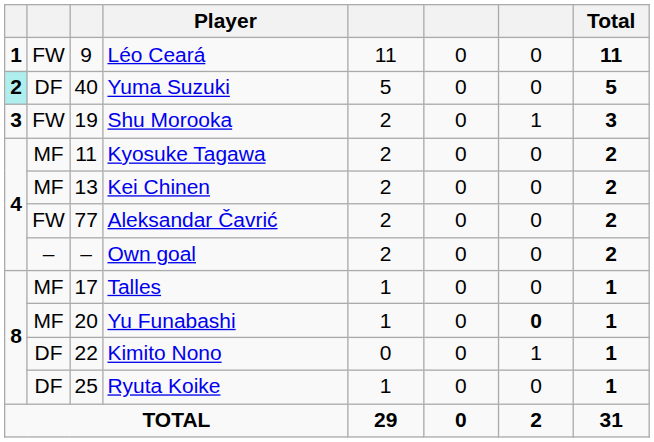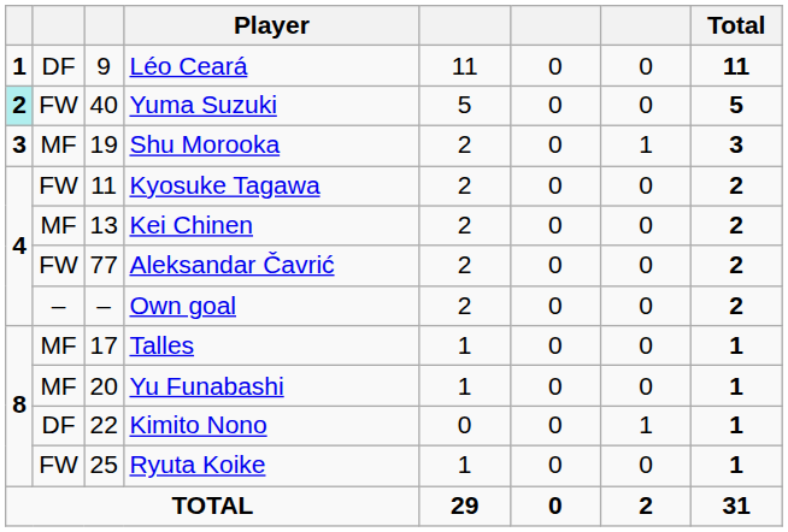Léo Ceará | column 2: FW -> DF
Yuma Suzuki | column 2: DF -> FW
Shu Morooka | column 2: FW -> MF
Kyosuke Tagawa | column 2: MF -> FW
Yu Funabashi | column 7: bold -> normal
Ryuta Koike | column 2: DF -> FW
